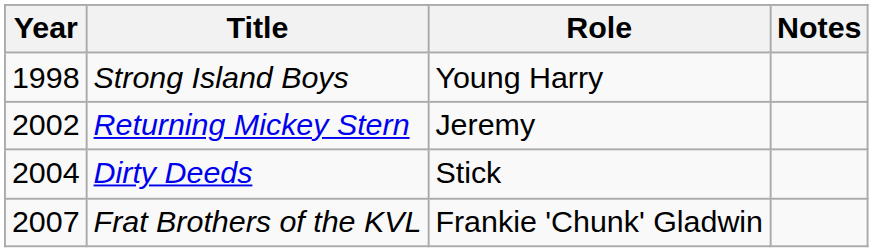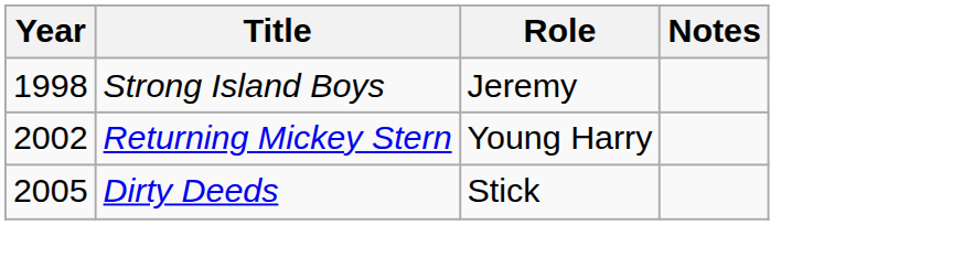Strong Island Boys | Role: Young Harry -> Jeremy
Returning Mickey Stern | Role: Jeremy -> Young Harry
Dirty Deeds | Year: 2004 -> 2005
- row: 2007 | Frat Brothers of the KVL | Frankie 'Chunk' Gladwin
